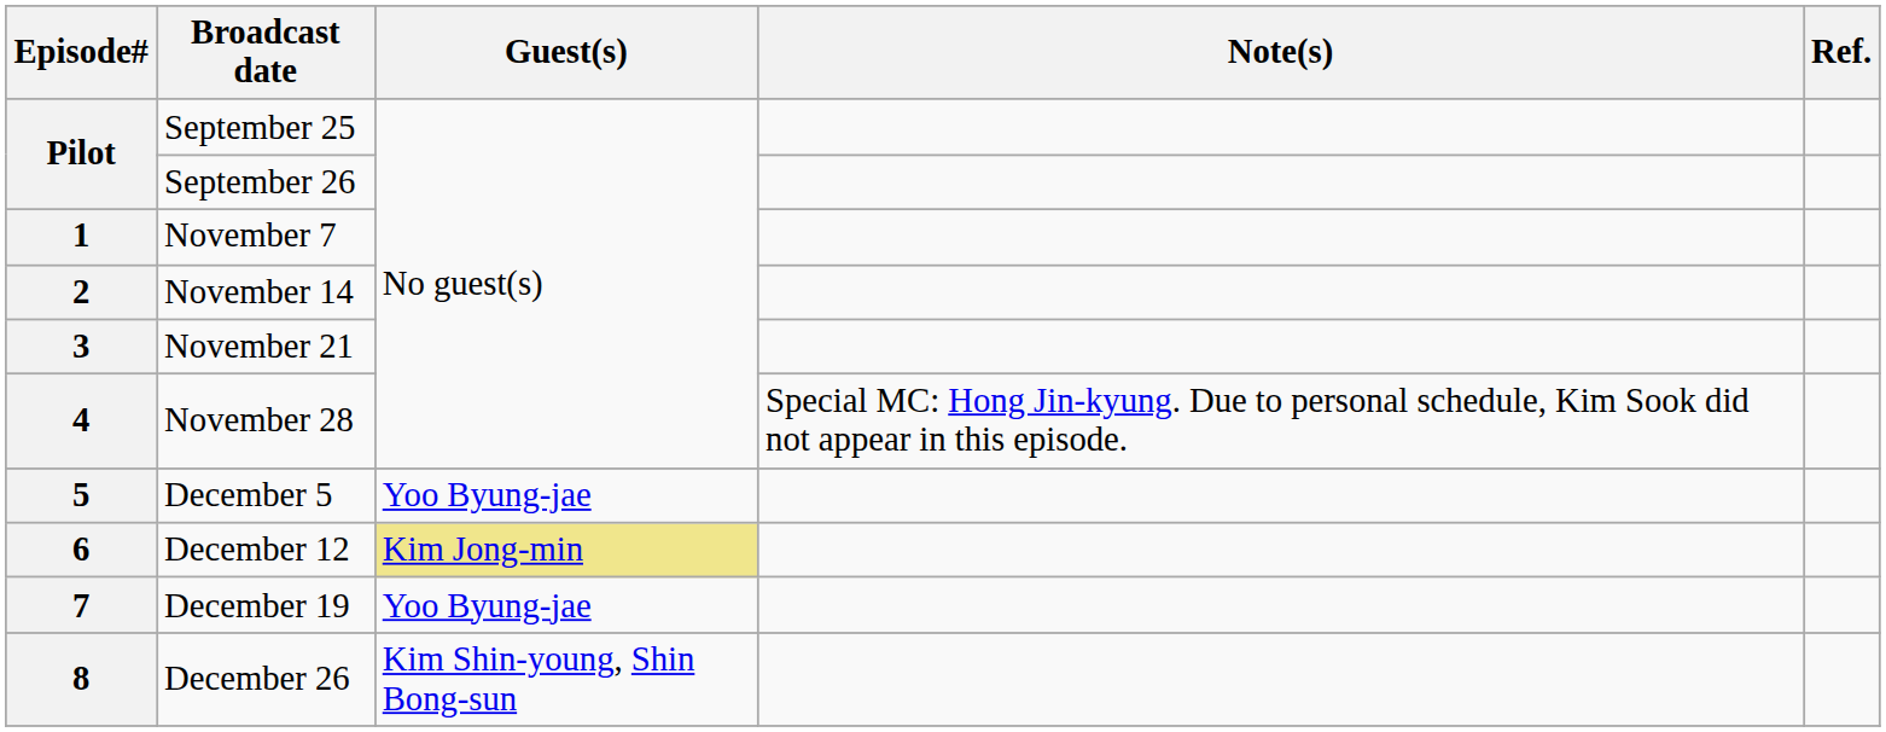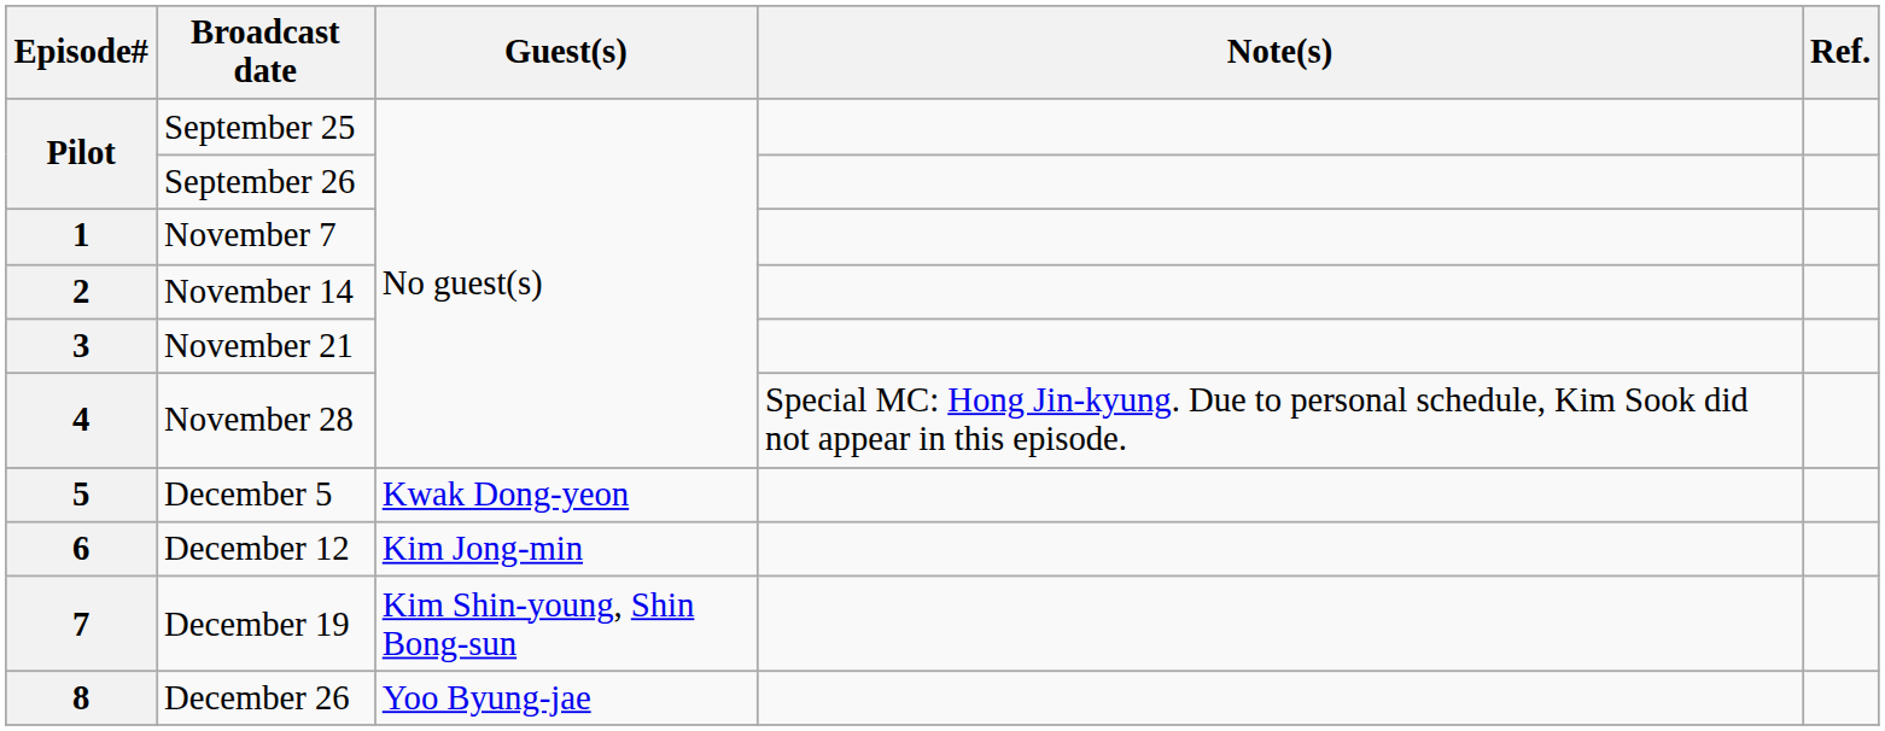5 | Guest(s): Yoo Byung-jae -> Kwak Dong-yeon
6 | Guest(s): khaki background -> no background
7 | Guest(s): Yoo Byung-jae -> Kim Shin-young, Shin Bong-sun
8 | Guest(s): Kim Shin-young, Shin Bong-sun -> Yoo Byung-jae
